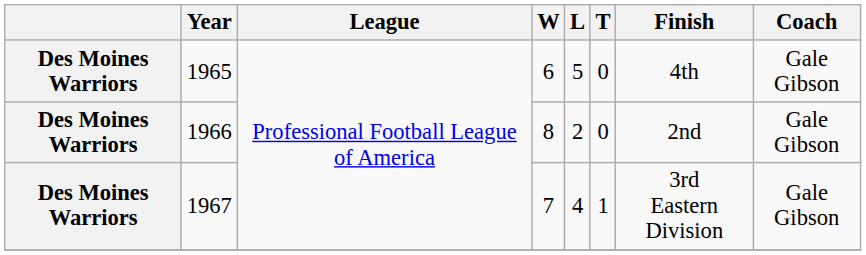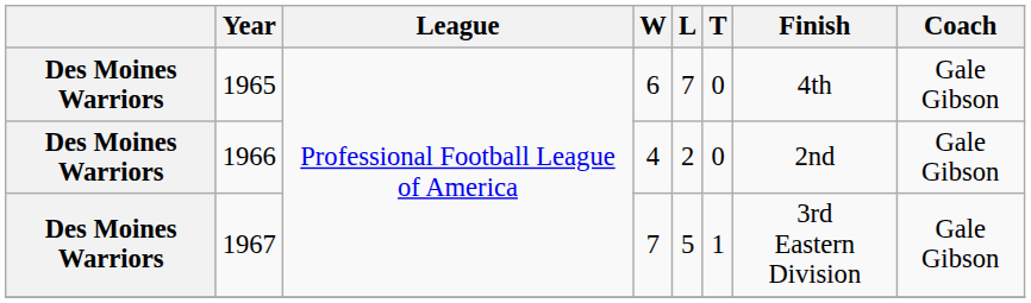1965 | L: 5 -> 7
1966 | W: 8 -> 4
1967 | L: 4 -> 5
